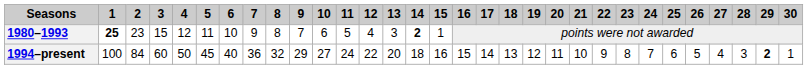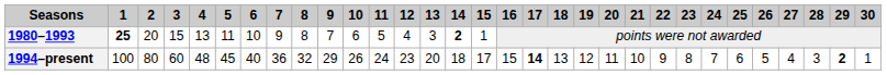1980–1993 | 2: 23 -> 20
1980–1993 | 4: 12 -> 13
1994–present | 2: 84 -> 80
1994–present | 4: 50 -> 48
1994–present | 10: 27 -> 26
1994–present | 12: 22 -> 23
1994–present | 15: 16 -> 17
1994–present | 17: normal -> bold
